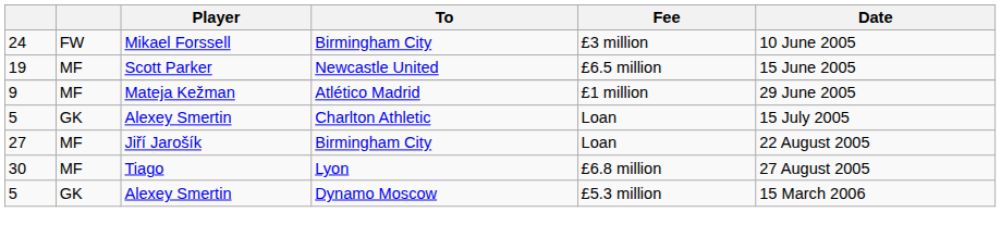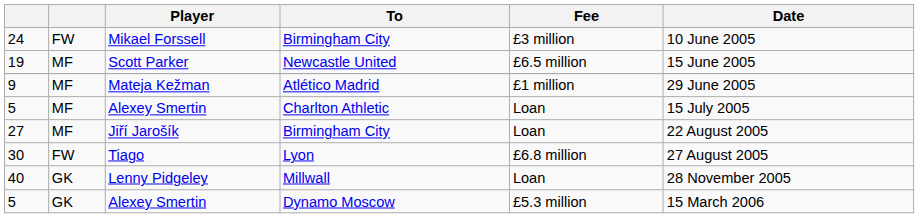5 / Charlton Athletic | column 2: GK -> MF
30 | column 2: MF -> FW
+ row: 40 | GK | Lenny Pidgeley | Millwall | Loan | 28 November 2005
